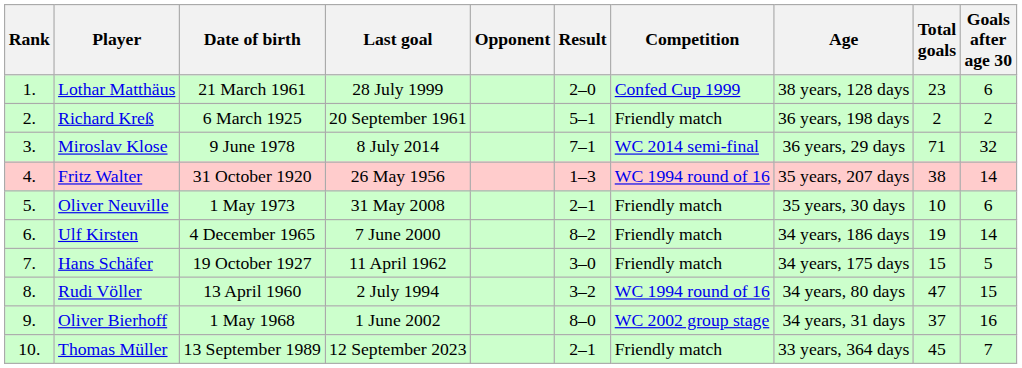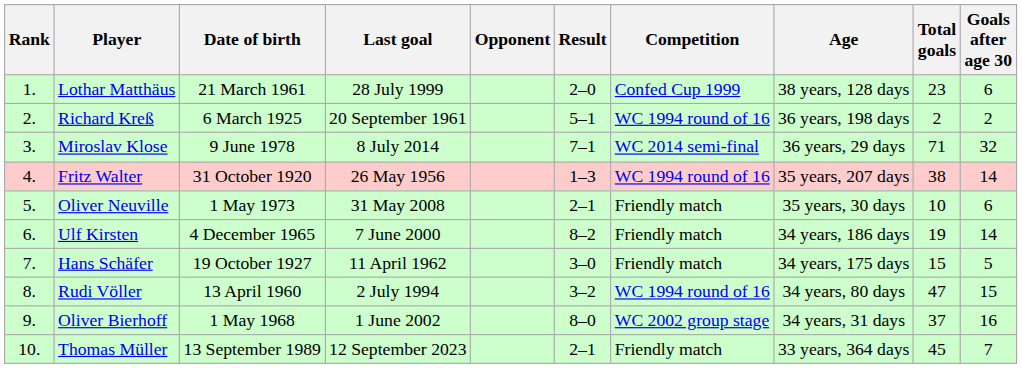Richard Kreß | Competition: Friendly match -> WC 1994 round of 16
